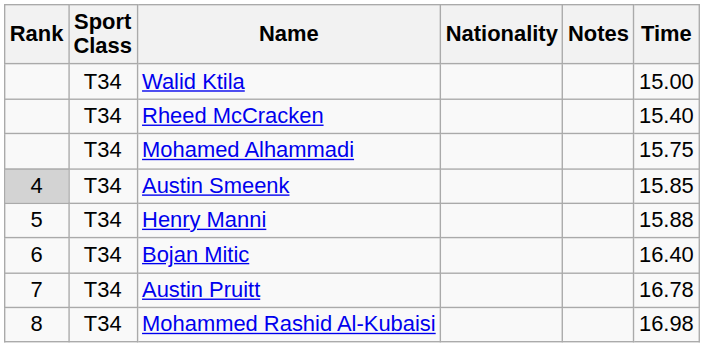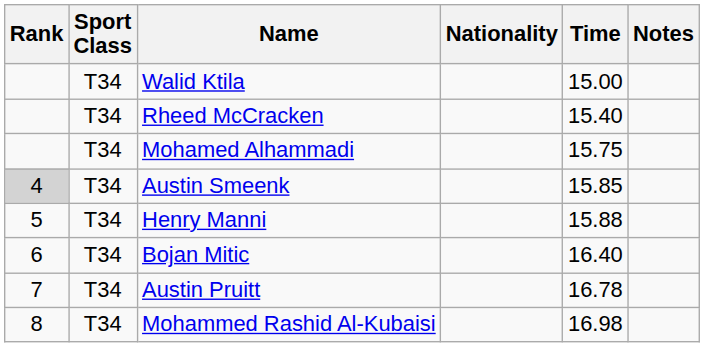columns swapped: Time <-> Notes
